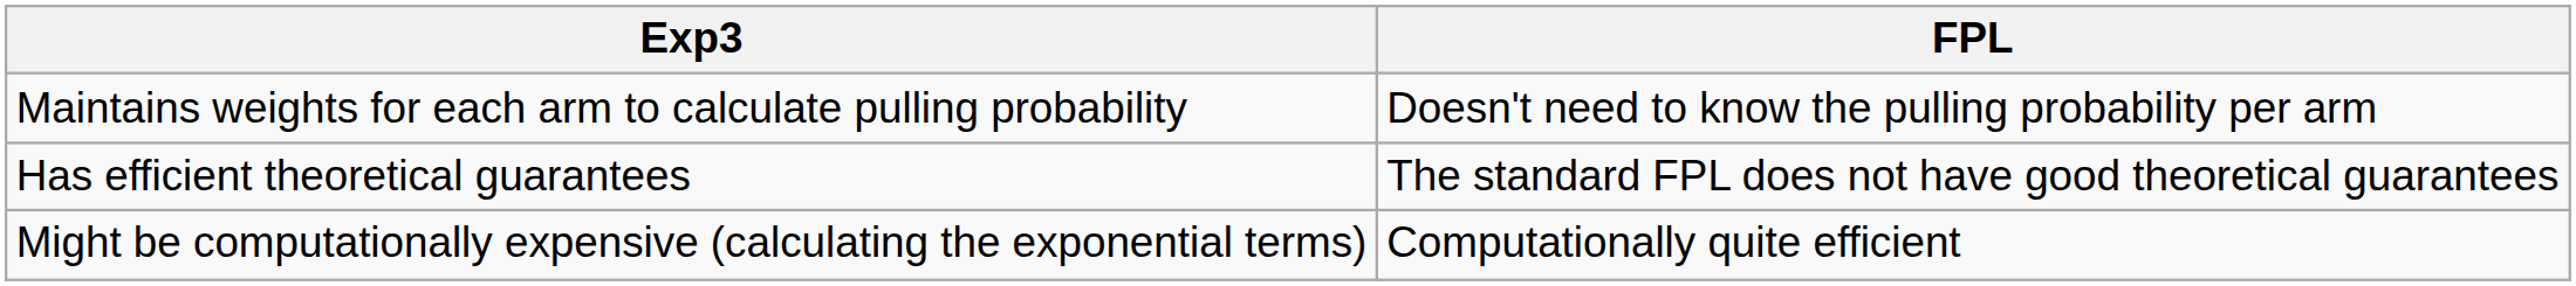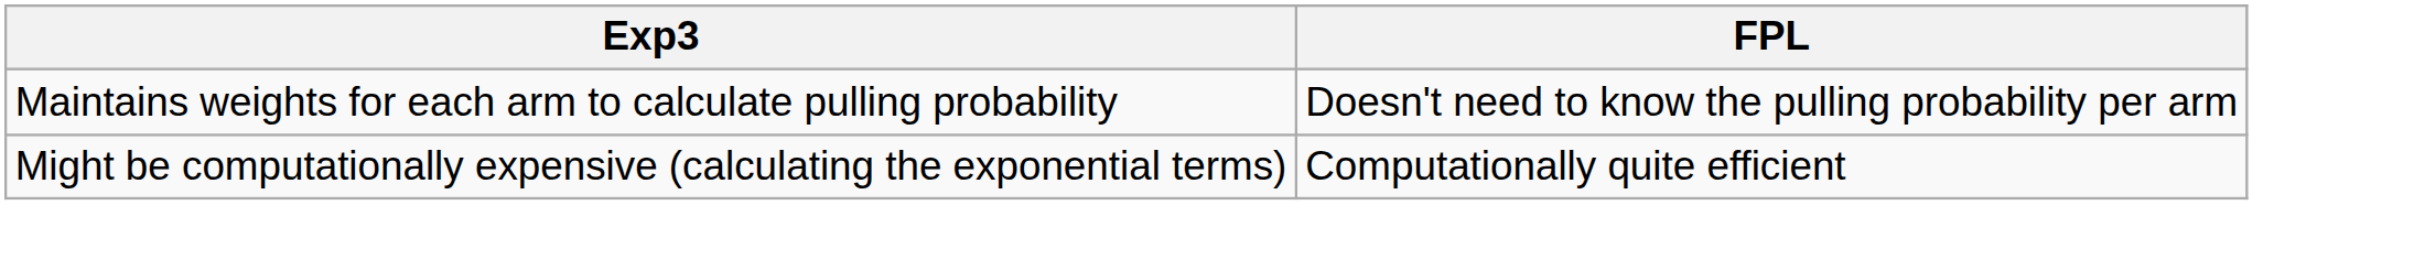- row: Has efficient theoretical guarantees | The standard FPL does not have good theoretical guarantees
